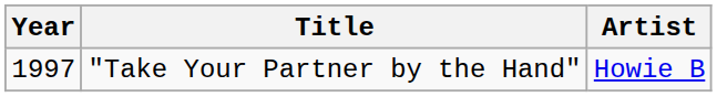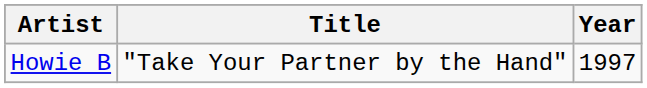columns swapped: Year <-> Artist
